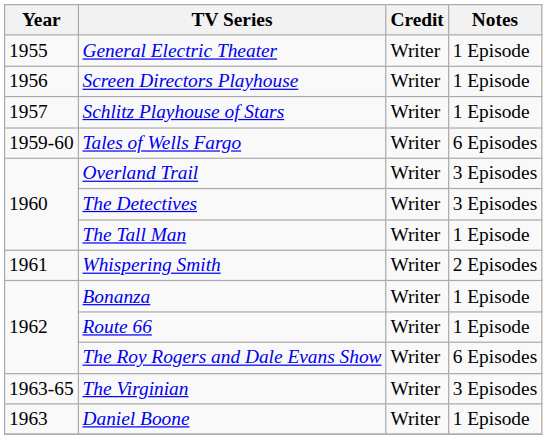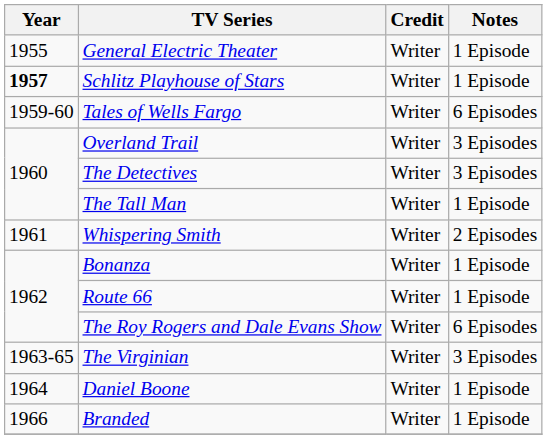- row: 1956 | Screen Directors Playhouse | Writer | 1 Episode
Schlitz Playhouse of Stars | Year: normal -> bold
Daniel Boone | Year: 1963 -> 1964
+ row: 1966 | Branded | Writer | 1 Episode
